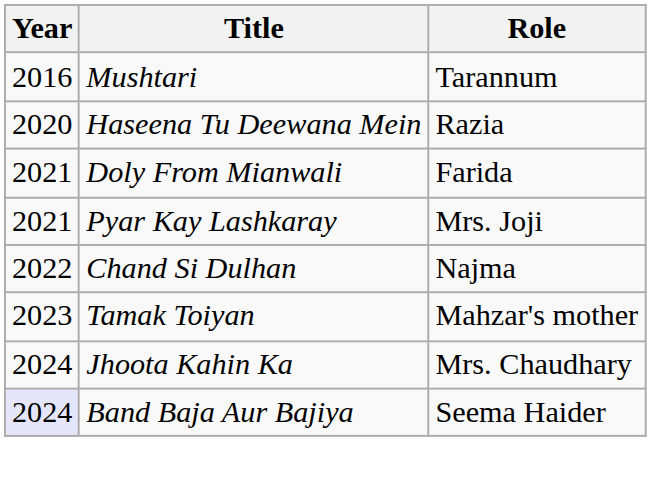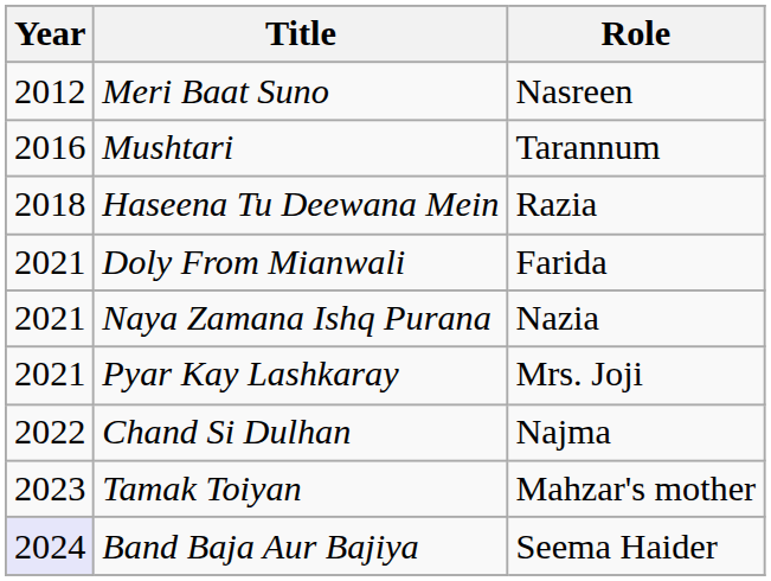+ row: 2012 | Meri Baat Suno | Nasreen
Haseena Tu Deewana Mein | Year: 2020 -> 2018
+ row: 2021 | Naya Zamana Ishq Purana | Nazia
- row: 2024 | Jhoota Kahin Ka | Mrs. Chaudhary
